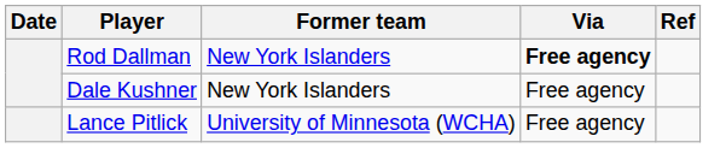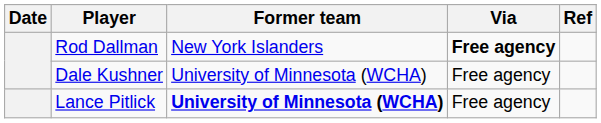Dale Kushner | Former team: New York Islanders -> University of Minnesota (WCHA)
Lance Pitlick | Former team: normal -> bold
